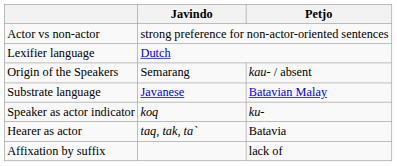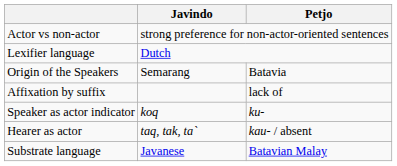Origin of the Speakers | Petjo: kau- / absent -> Batavia
rows swapped: Substrate language <-> Affixation by suffix
Hearer as actor | Petjo: Batavia -> kau- / absent
